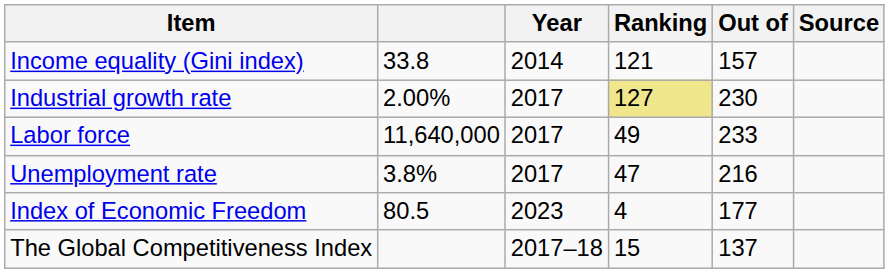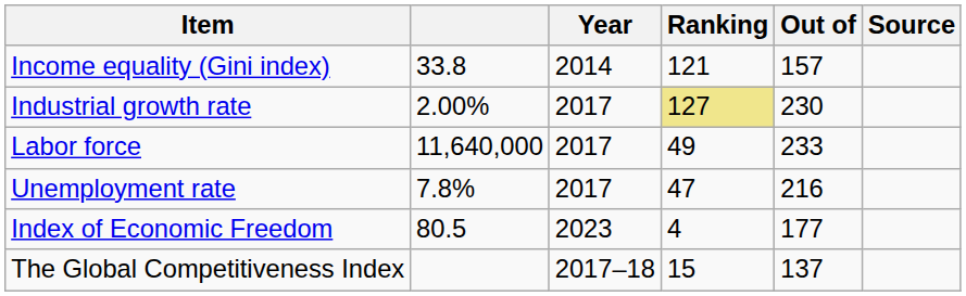Unemployment rate | column 2: 3.8% -> 7.8%
